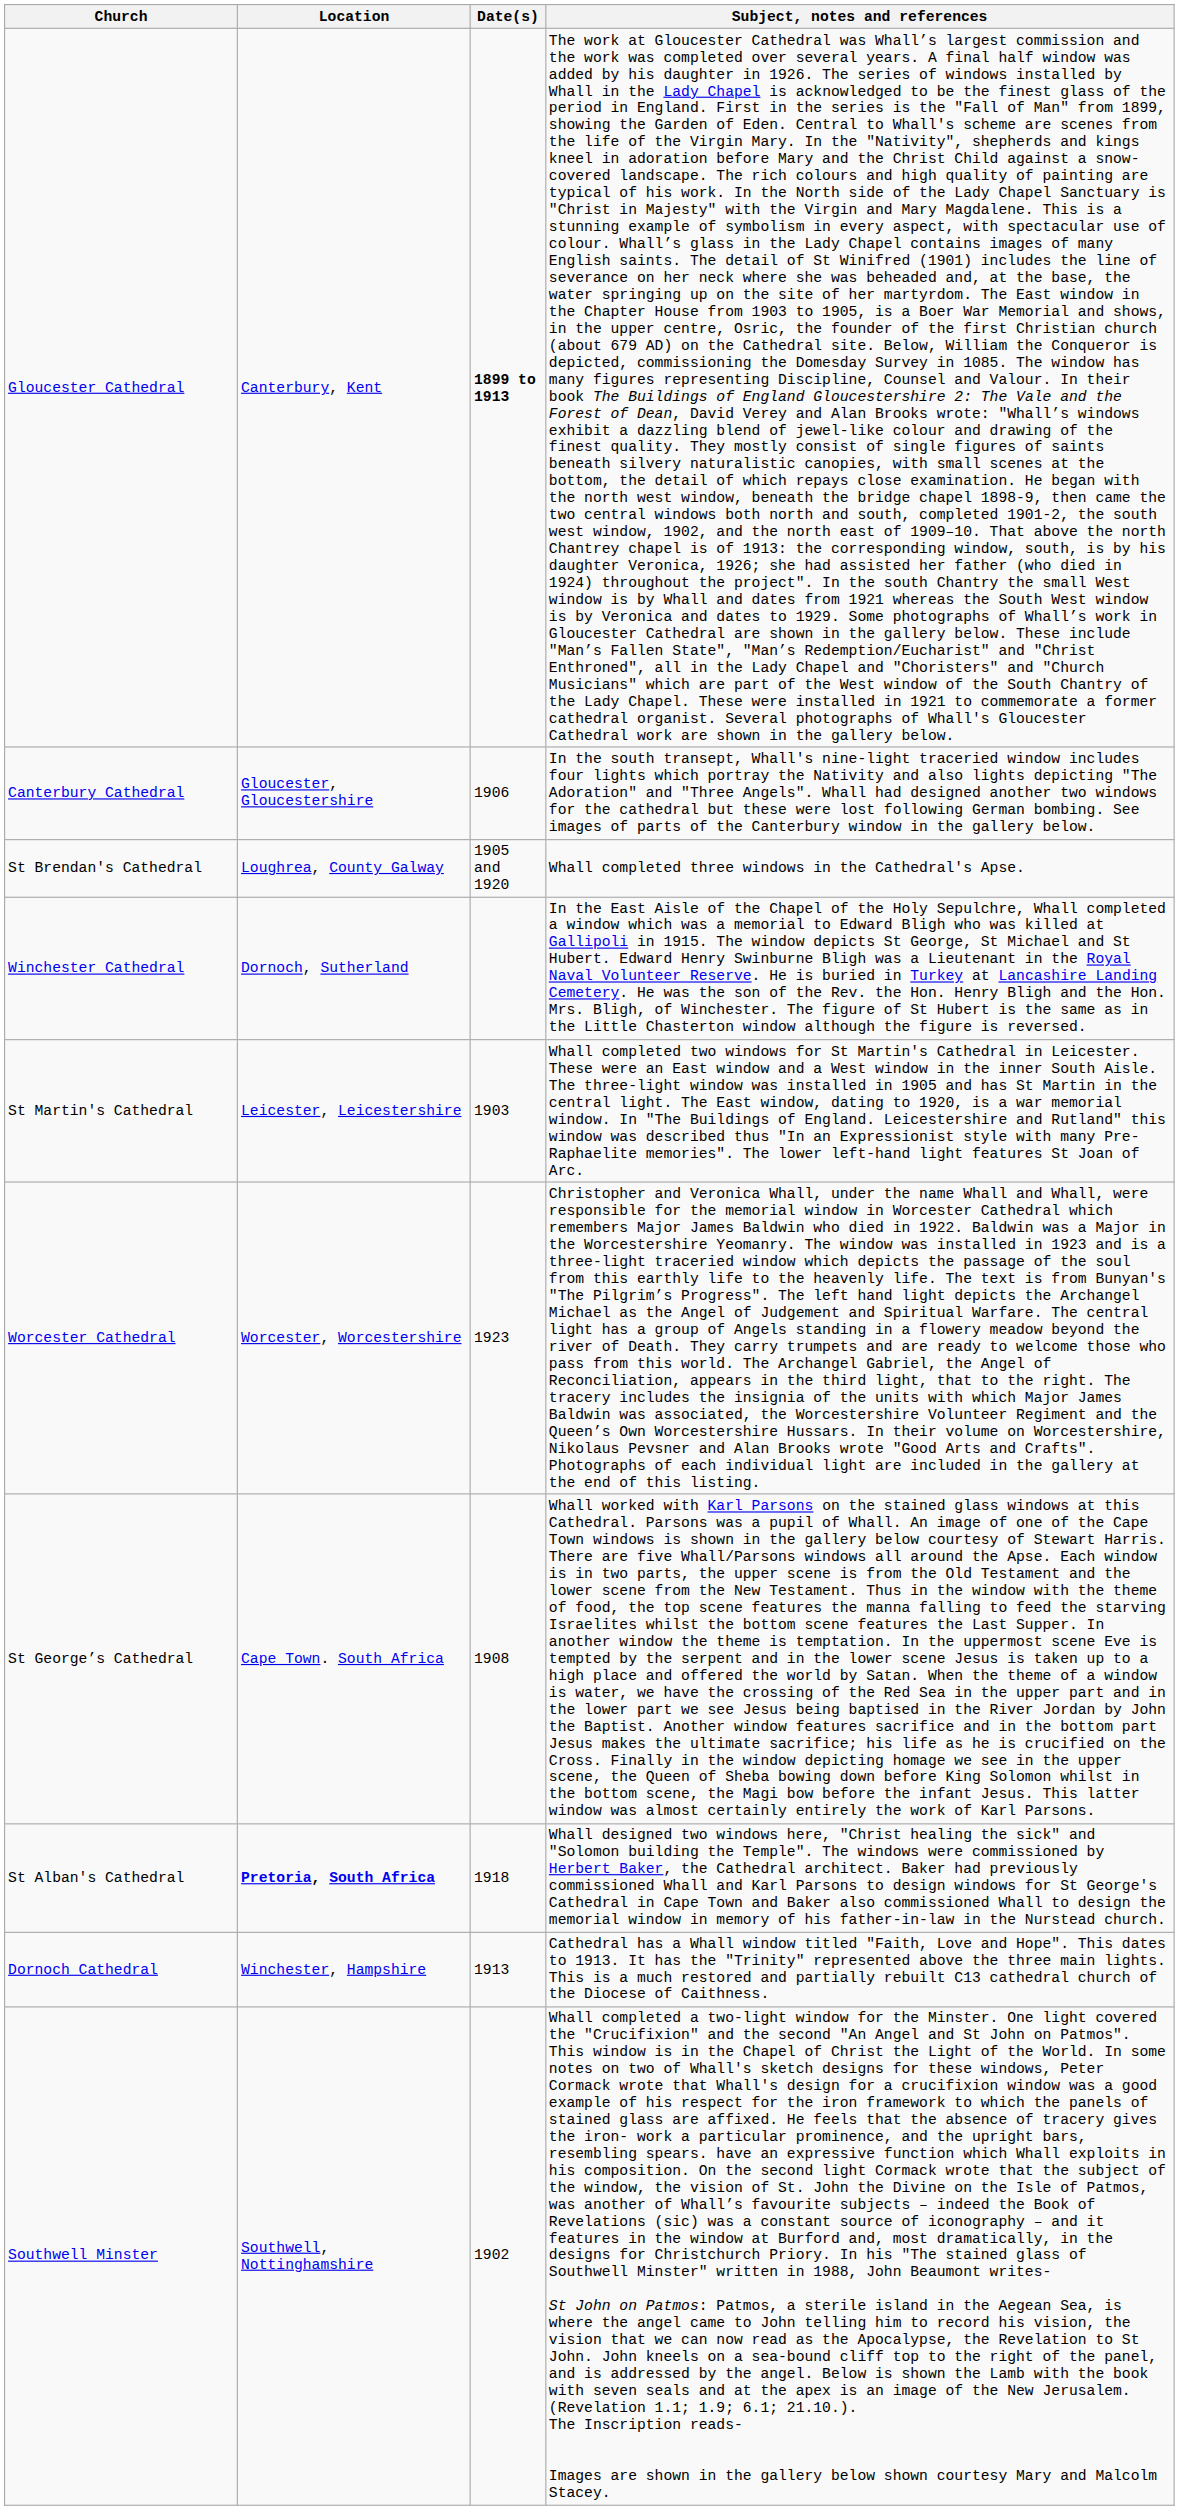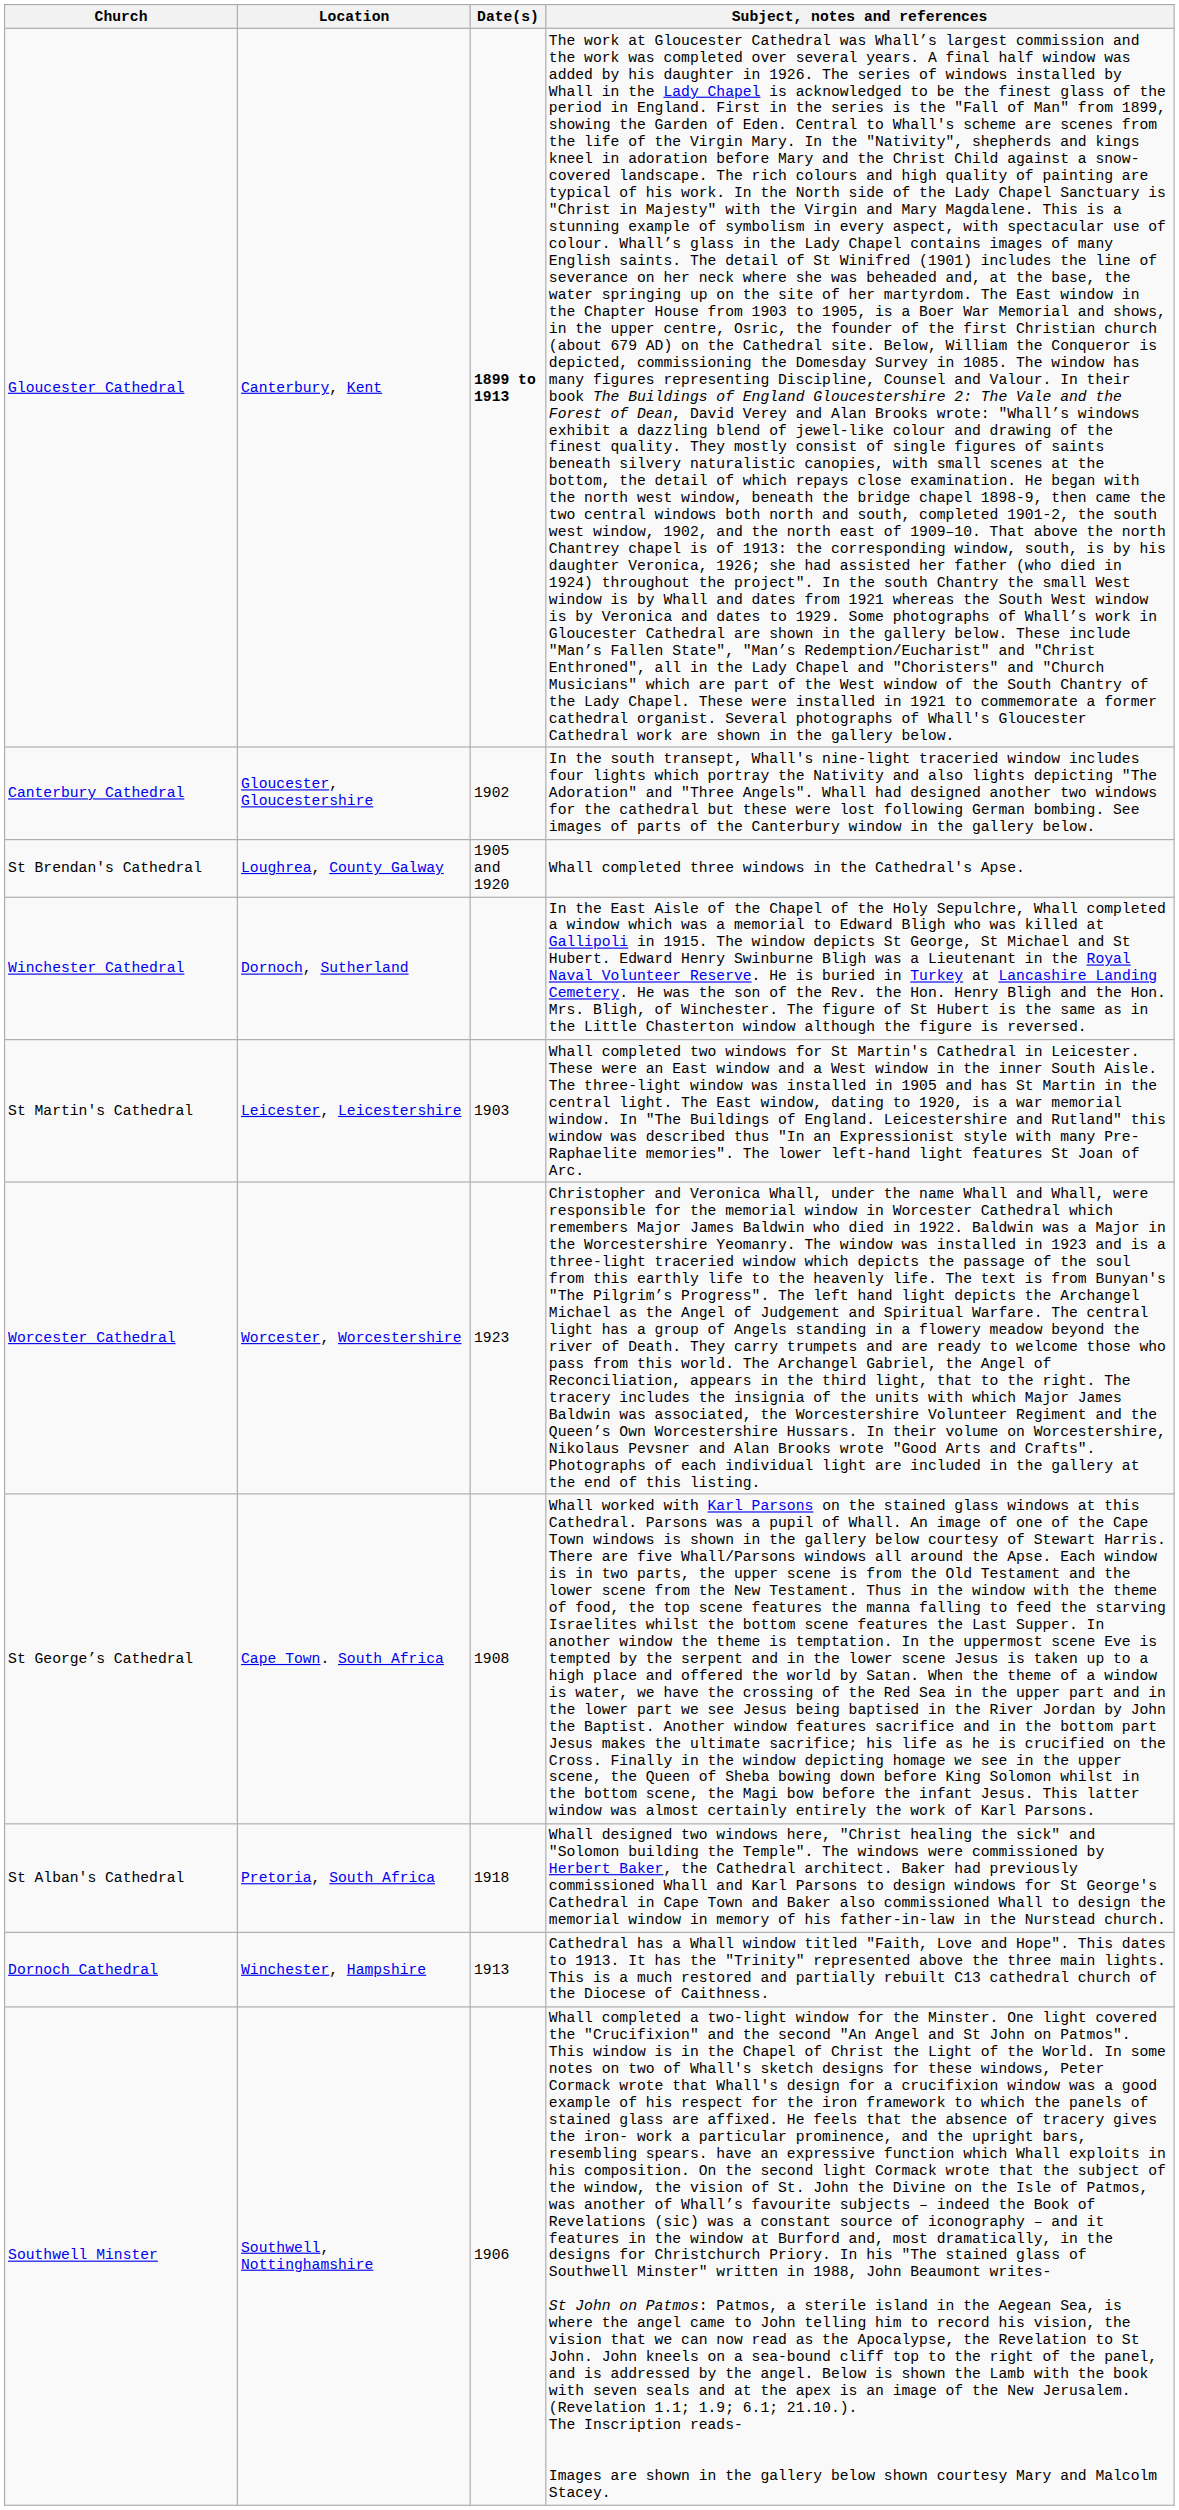Canterbury Cathedral | Date(s): 1906 -> 1902
St Alban's Cathedral | Location: bold -> normal
Southwell Minster | Date(s): 1902 -> 1906
